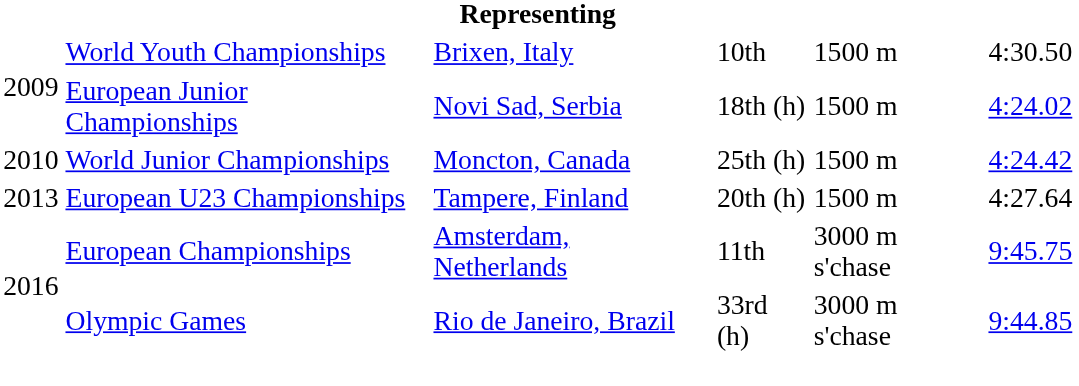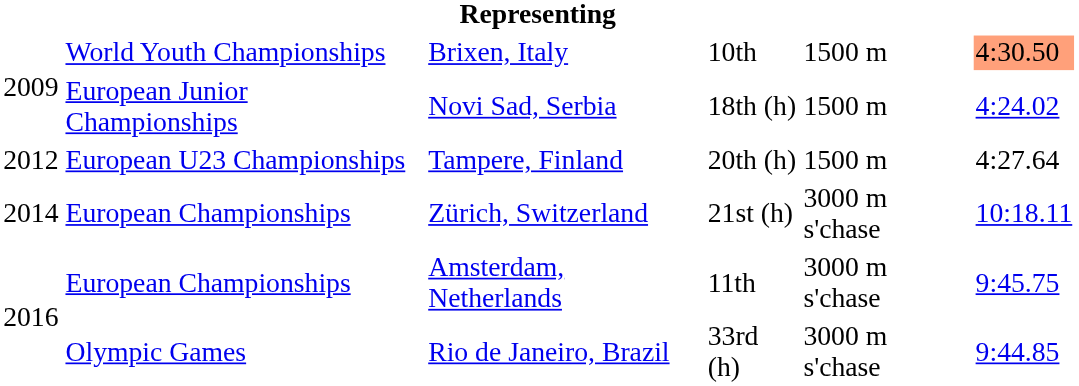Brixen, Italy | column 6: no background -> lightsalmon background
- row: 2010 | World Junior Championships | Moncton, Canada | 25th (h) | 1500 m | 4:24.42
Tampere, Finland | column 1: 2013 -> 2012
+ row: 2014 | European Championships | Zürich, Switzerland | 21st (h) | 3000 m s'chase | 10:18.11
